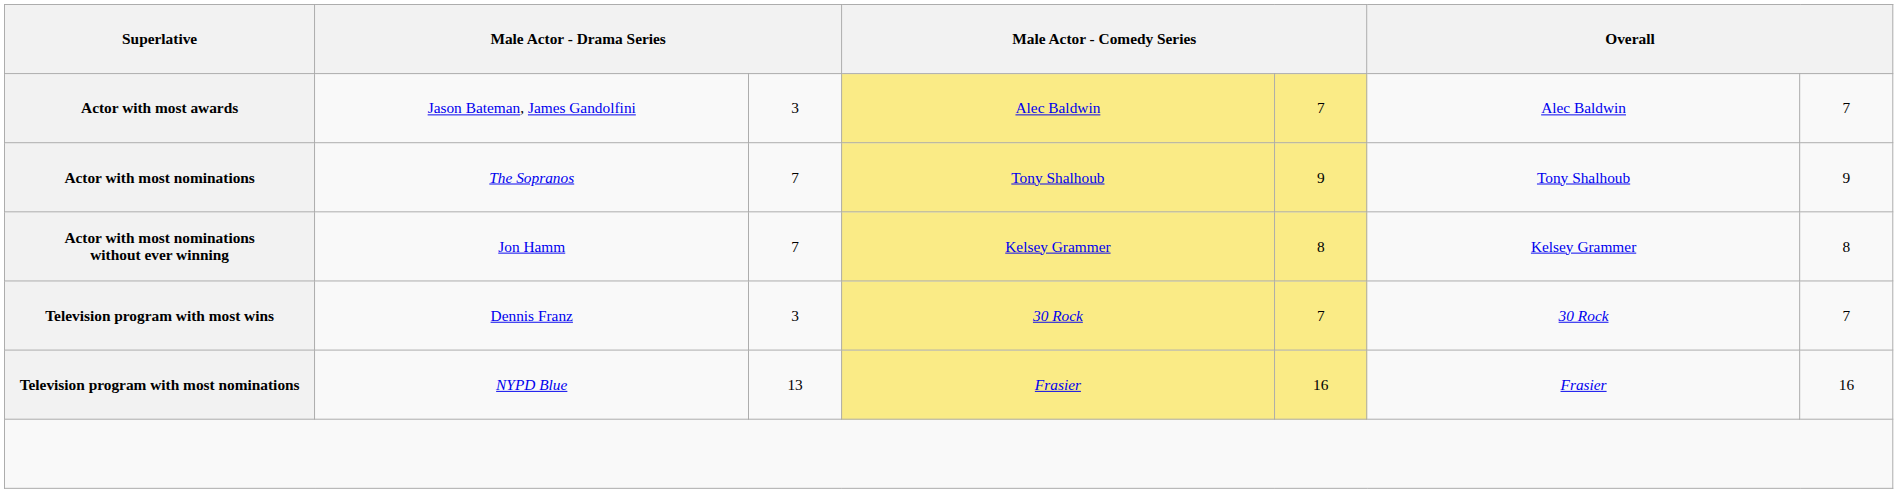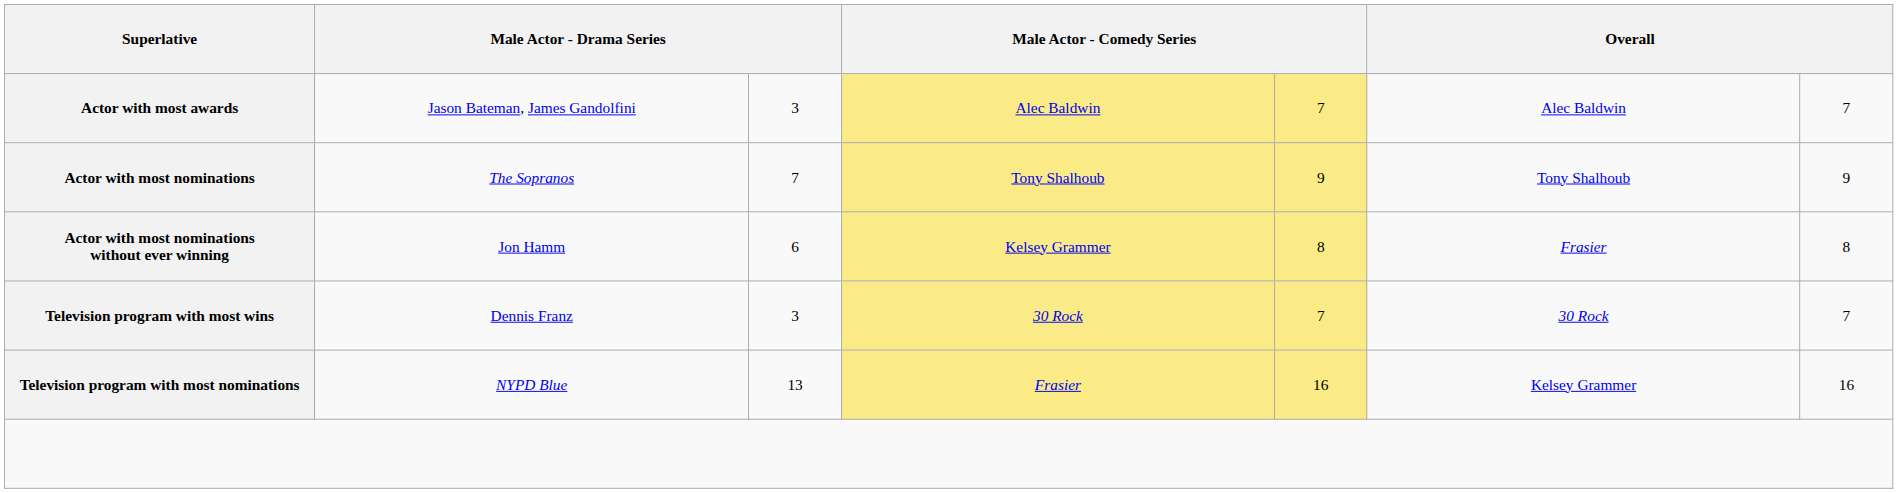Actor with most nominations without ever winning | column 3: 7 -> 6
Actor with most nominations without ever winning | column 6: Kelsey Grammer -> Frasier
Television program with most nominations | column 6: Frasier -> Kelsey Grammer
